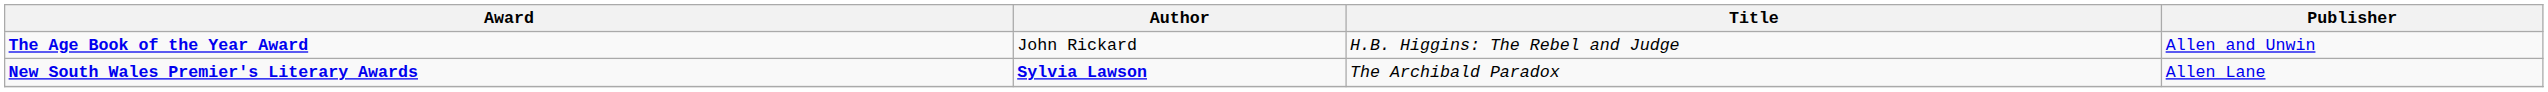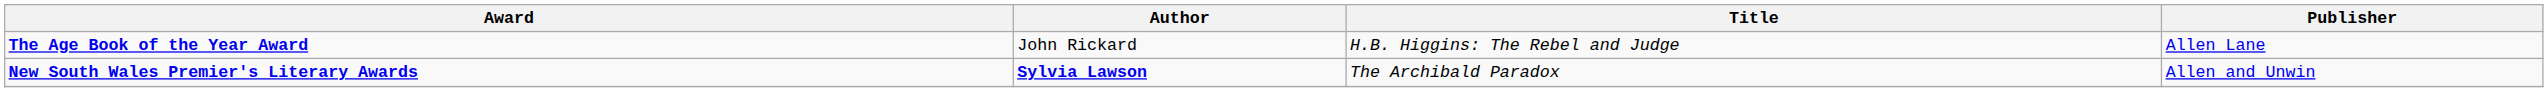The Age Book of the Year Award | Publisher: Allen and Unwin -> Allen Lane
New South Wales Premier's Literary Awards | Publisher: Allen Lane -> Allen and Unwin
